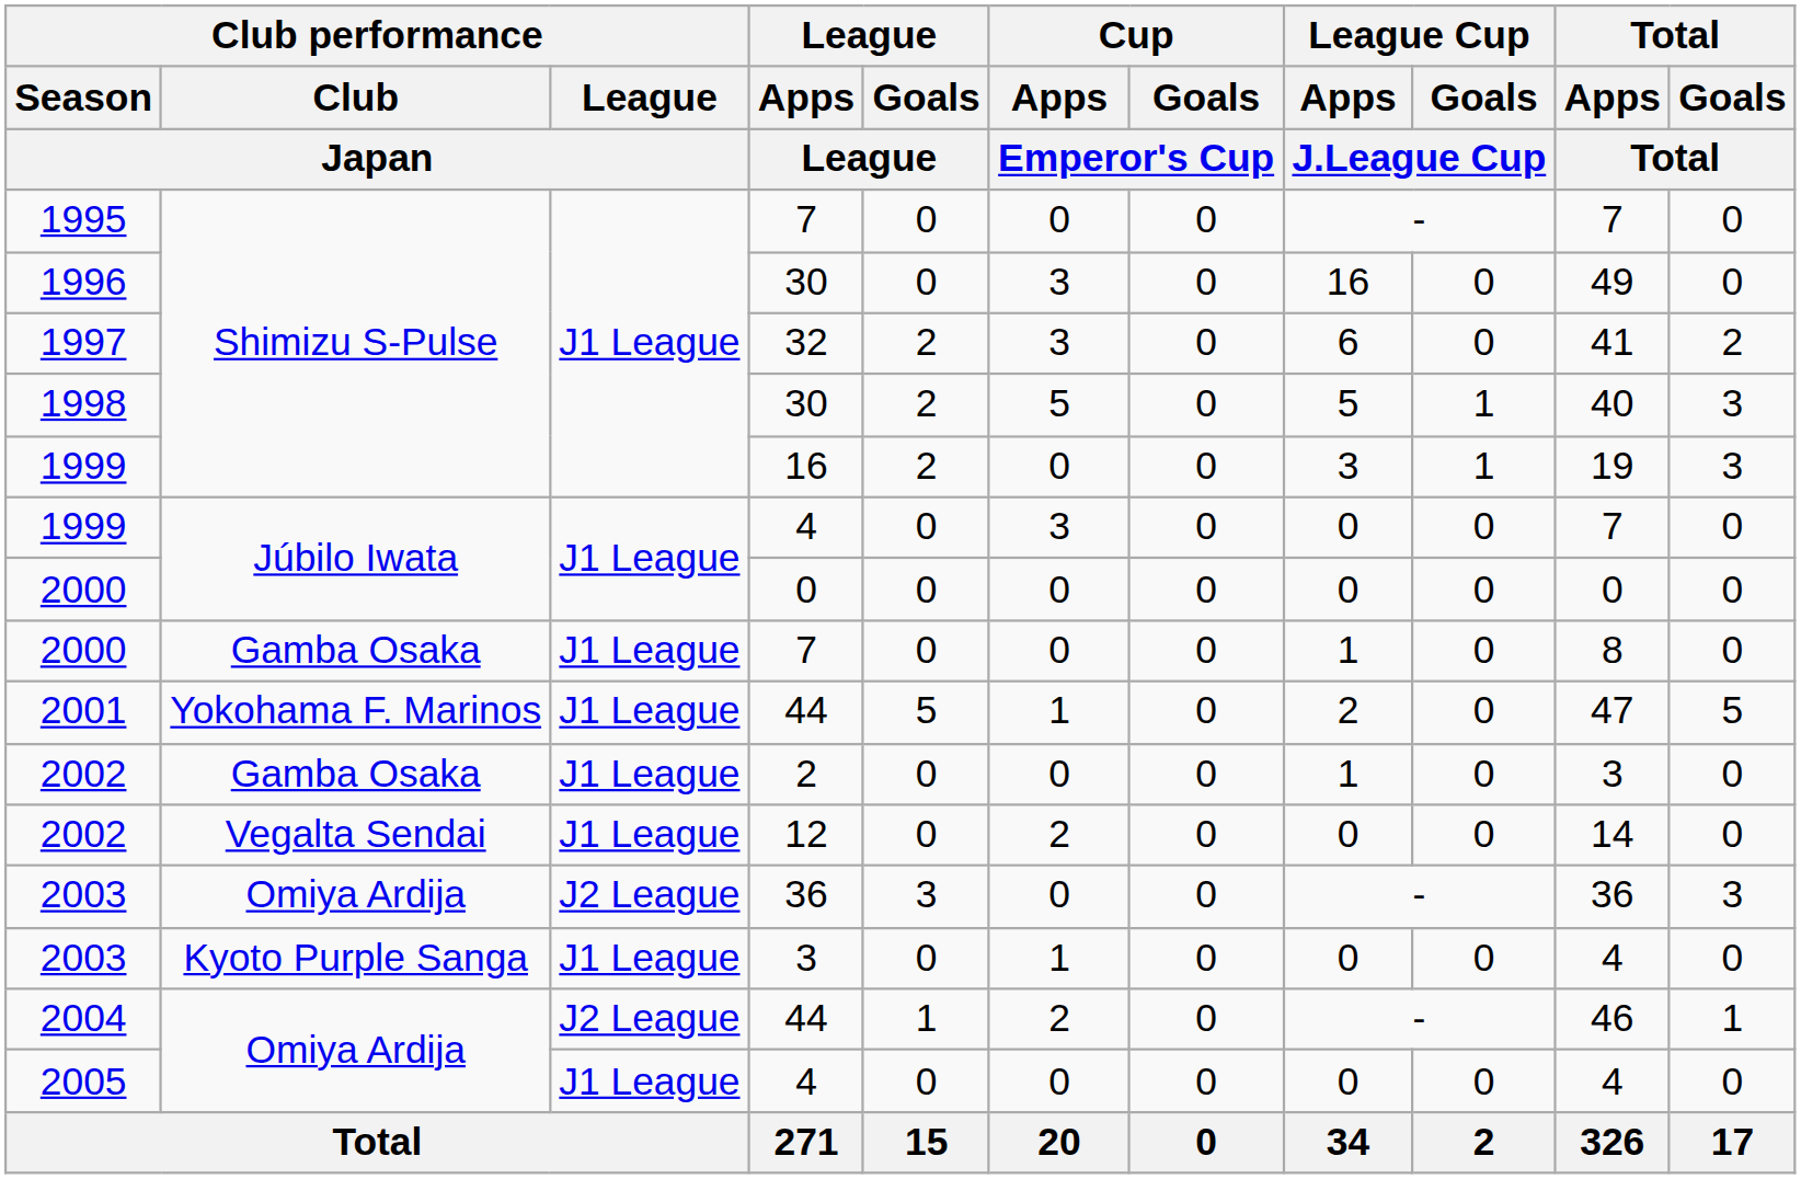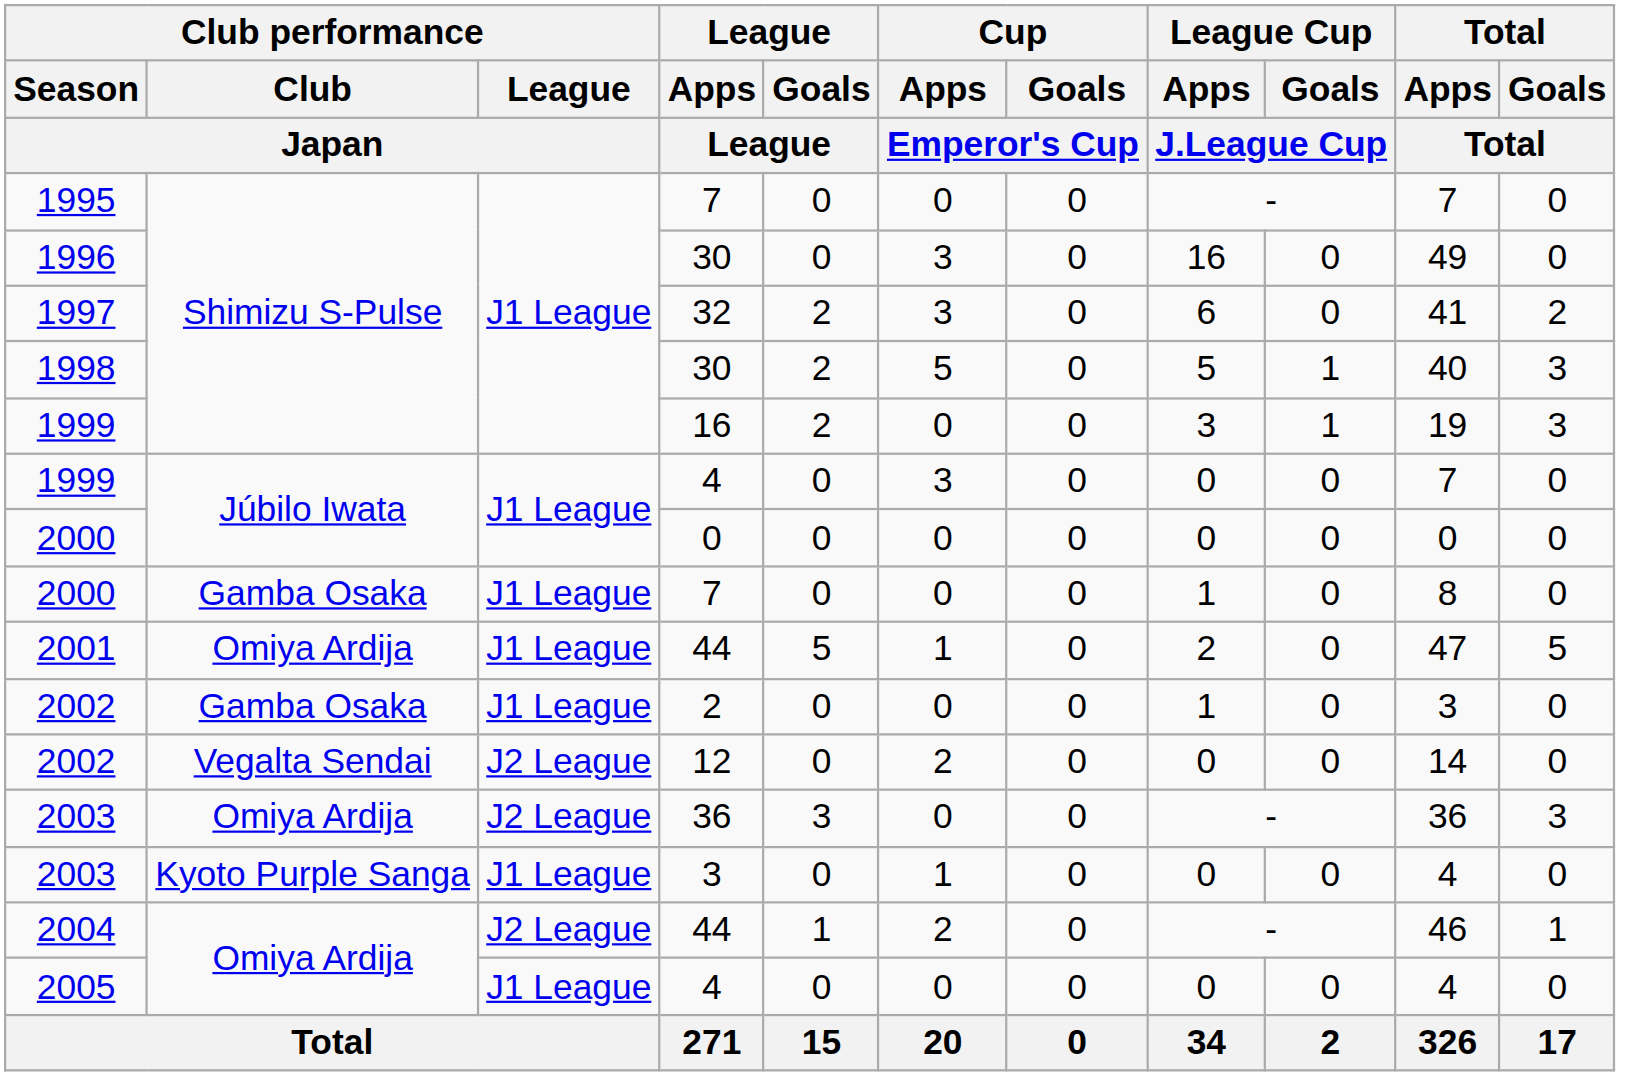2001 | Club performance / Club / Japan: Yokohama F. Marinos -> Omiya Ardija
2002 / 12 | Club performance / League / Japan: J1 League -> J2 League
